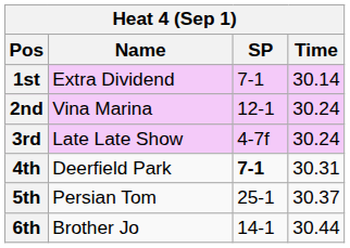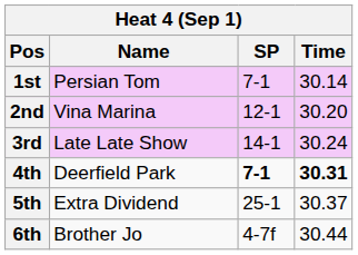1st | Name: Extra Dividend -> Persian Tom
2nd | Time: 30.24 -> 30.20
3rd | SP: 4-7f -> 14-1
4th | Time: normal -> bold
5th | Name: Persian Tom -> Extra Dividend
6th | SP: 14-1 -> 4-7f
